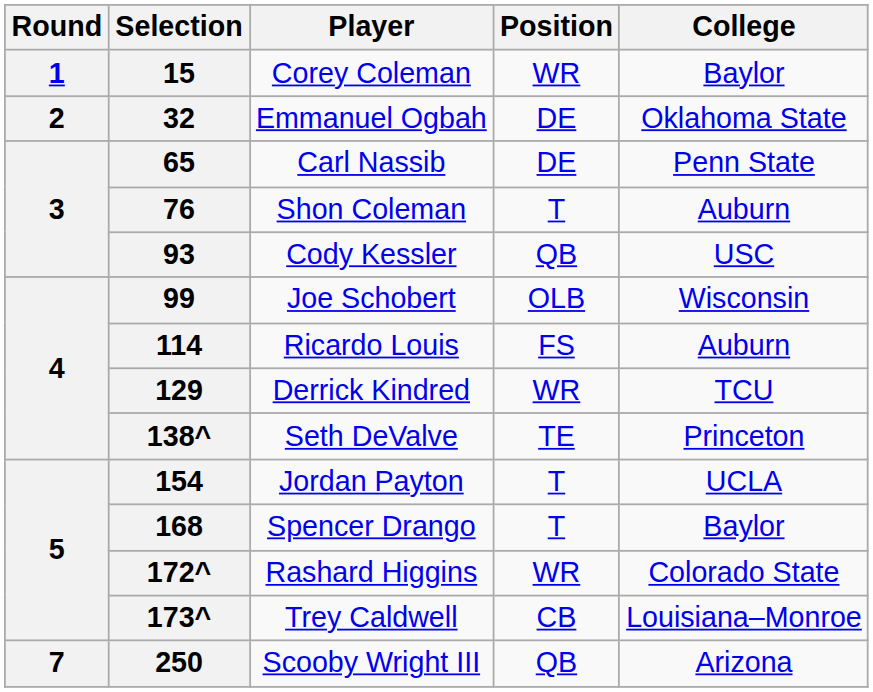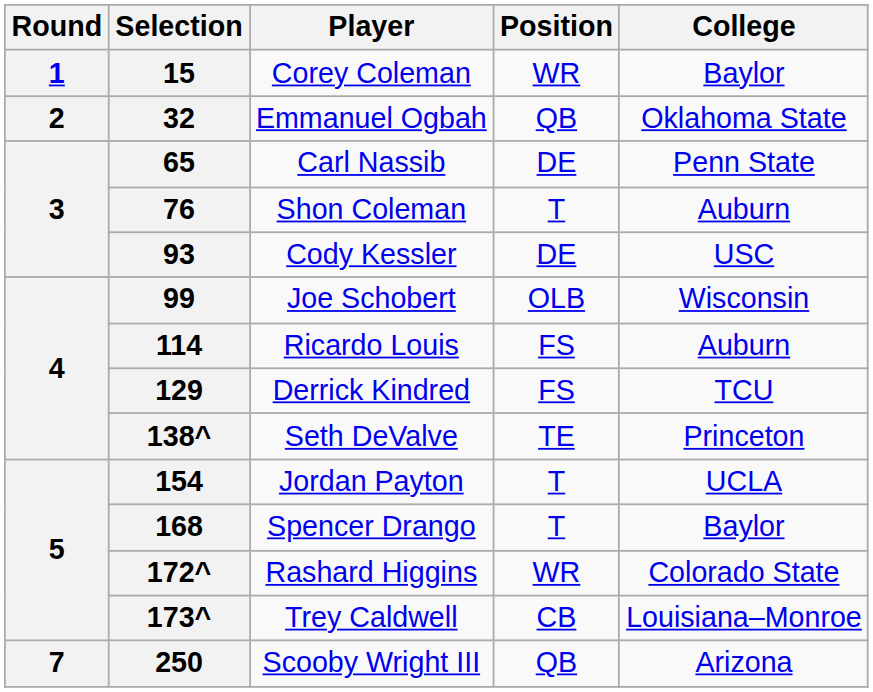32 | Position: DE -> QB
93 | Position: QB -> DE
129 | Position: WR -> FS
